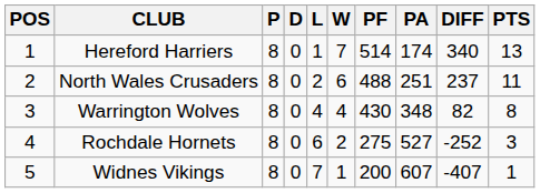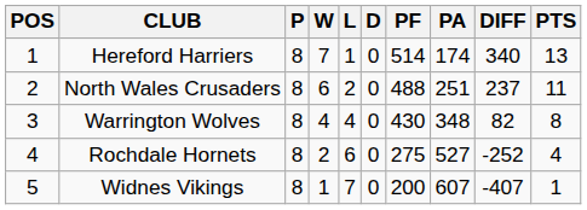columns swapped: W <-> D
Rochdale Hornets | PTS: 3 -> 4
